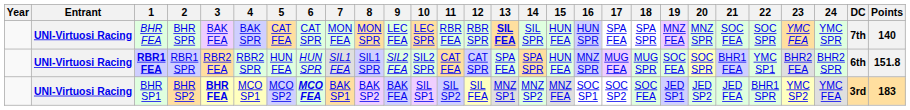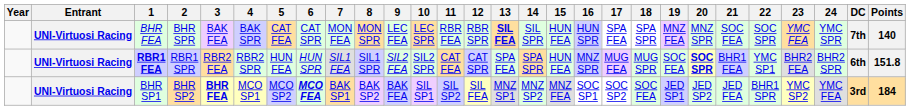RBR1 FEA | 20: normal -> bold
BHR SP1 | Points: 183 -> 184
